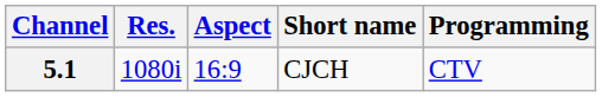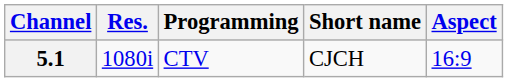columns swapped: Aspect <-> Programming
